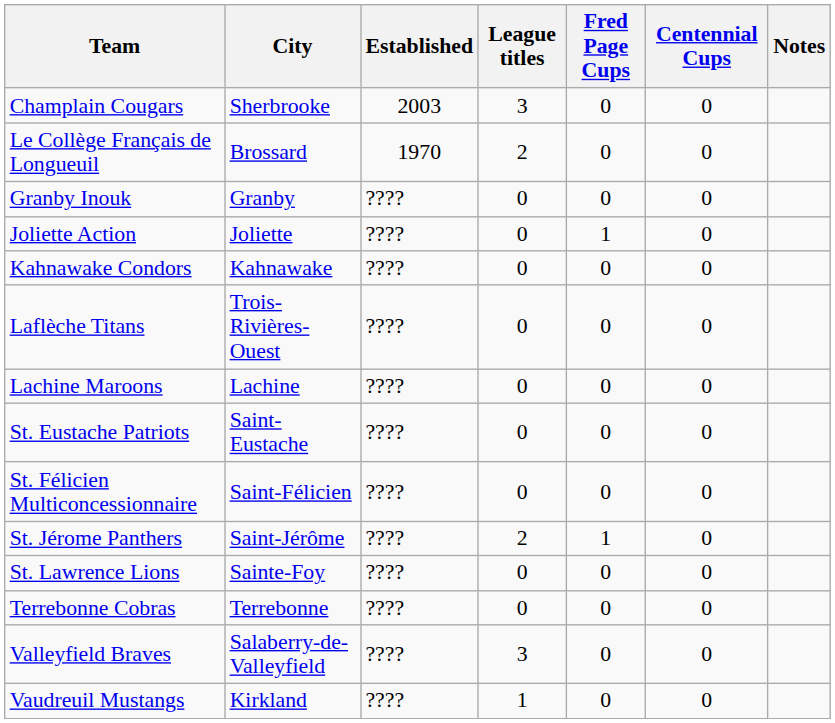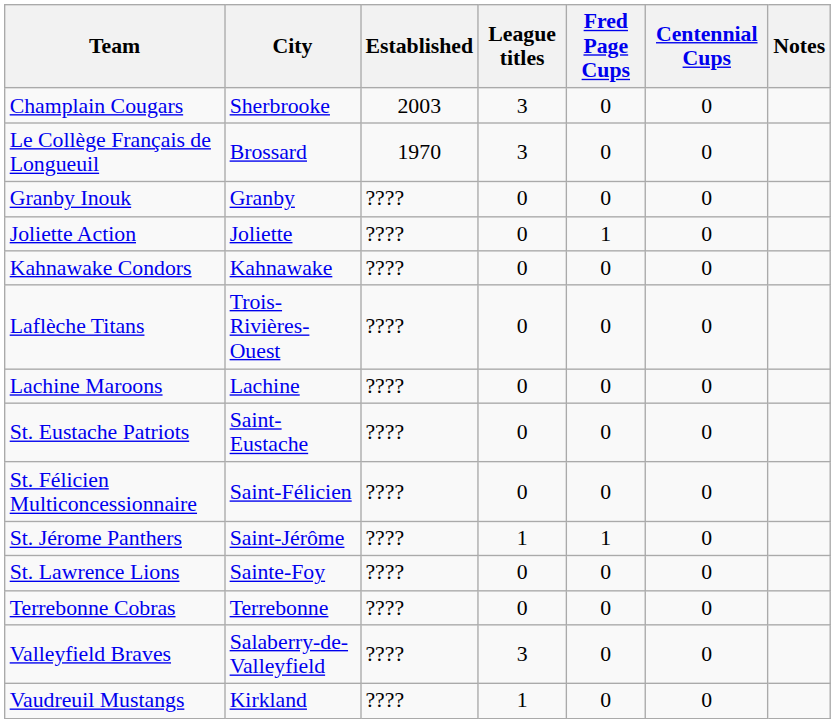Le Collège Français de Longueuil | League titles: 2 -> 3
St. Jérome Panthers | League titles: 2 -> 1
